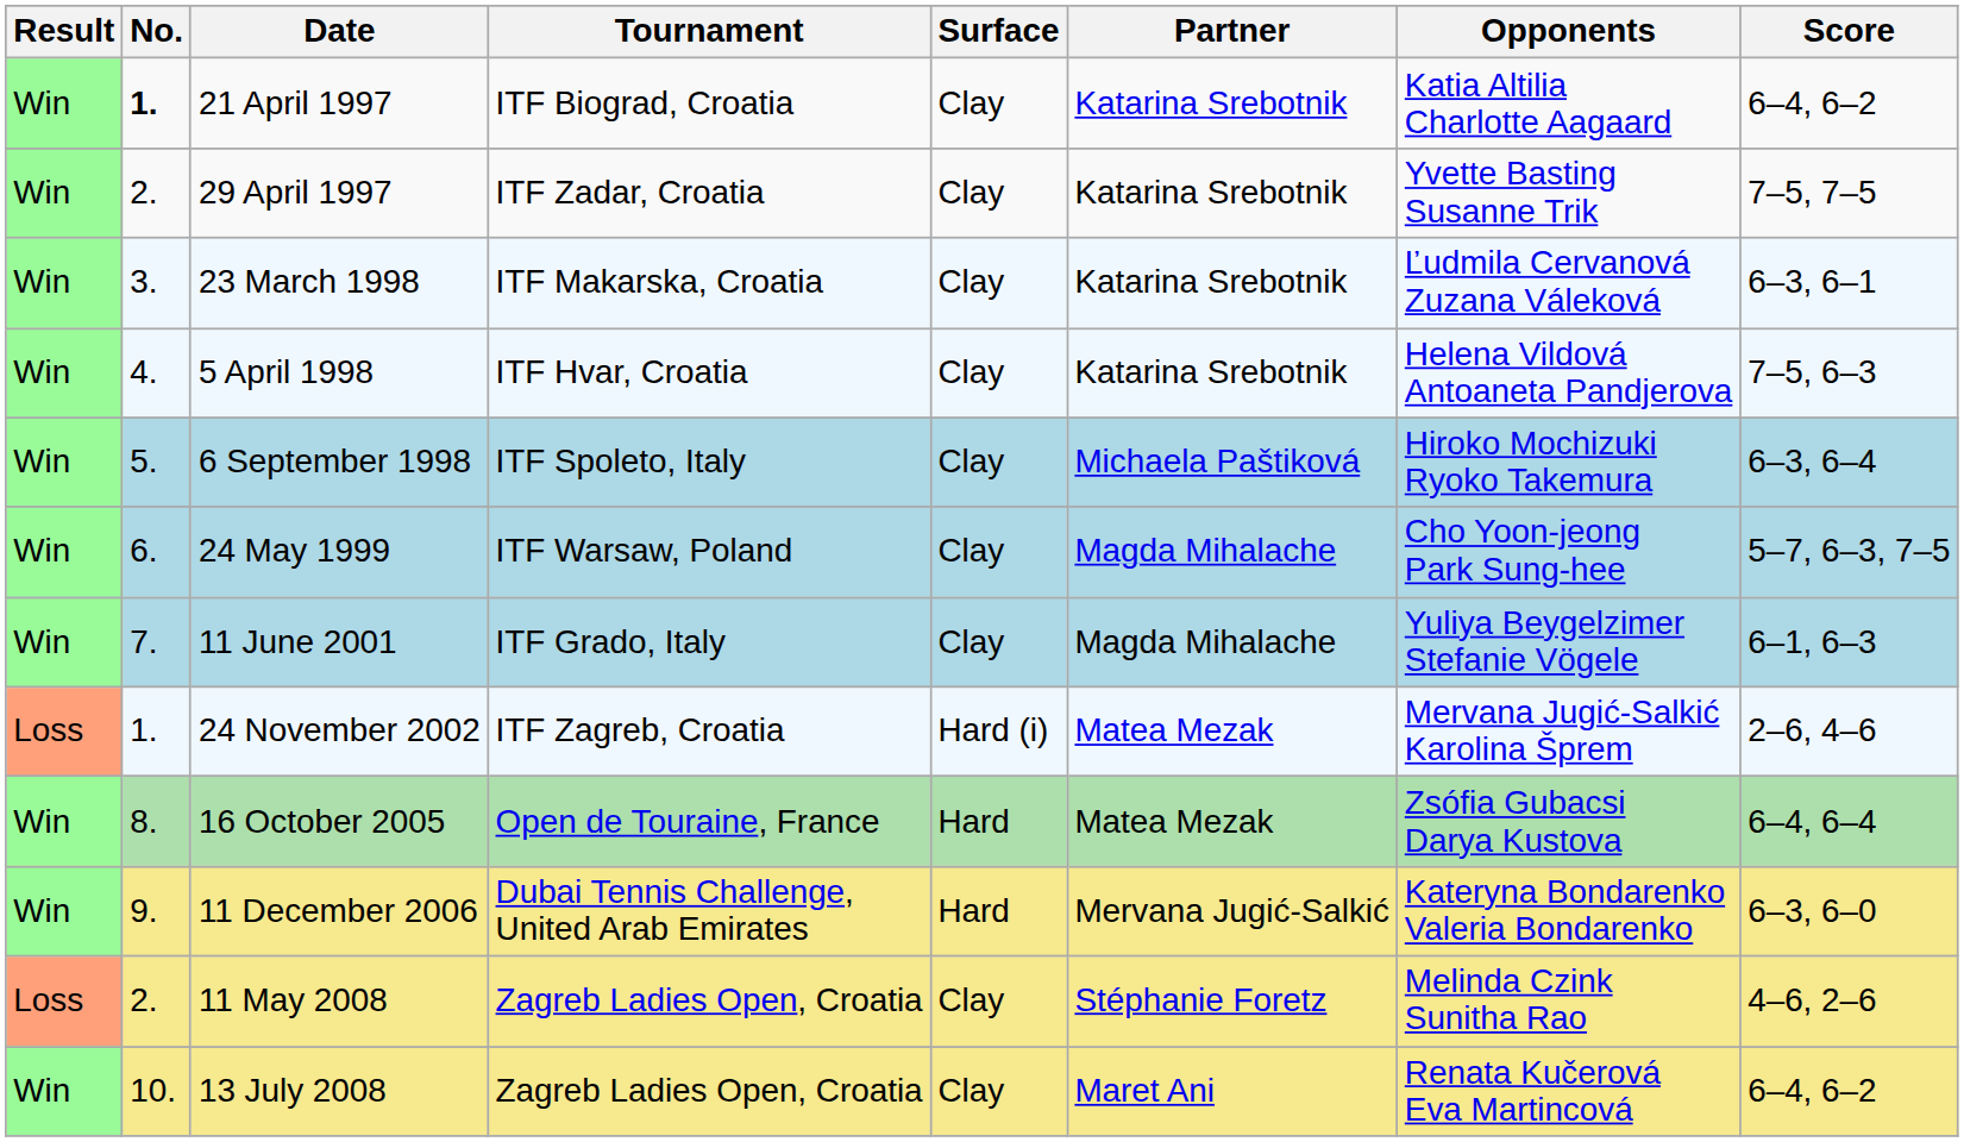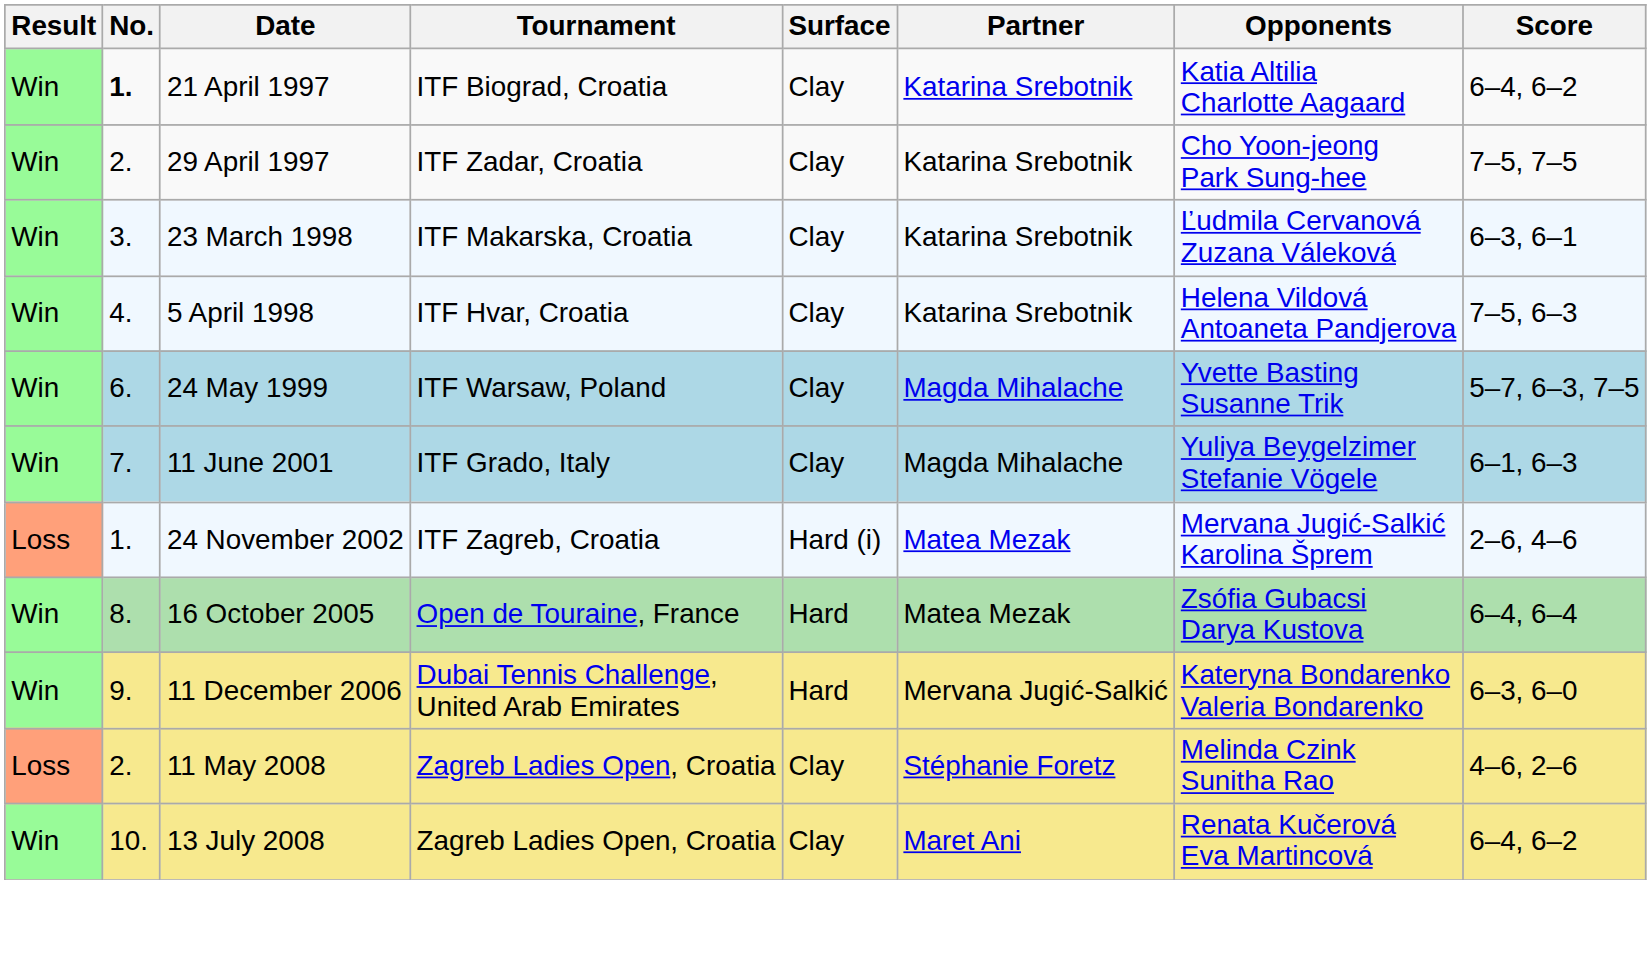29 April 1997 | Opponents: Yvette Basting Susanne Trik -> Cho Yoon-jeong Park Sung-hee
- row: Win | 5. | 6 September 1998 | ITF Spoleto, Italy | Clay | Michaela Paštiková | Hiroko Mochizuki Ryoko Takemura | 6–3, 6–4
24 May 1999 | Opponents: Cho Yoon-jeong Park Sung-hee -> Yvette Basting Susanne Trik
